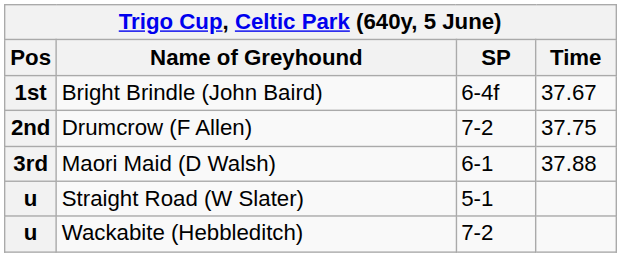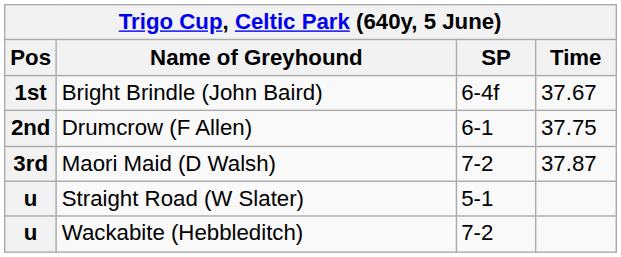Drumcrow (F Allen) | SP: 7-2 -> 6-1
Maori Maid (D Walsh) | SP: 6-1 -> 7-2
Maori Maid (D Walsh) | Time: 37.88 -> 37.87
